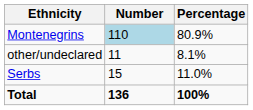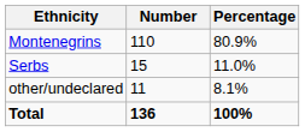Montenegrins | Number: lightblue background -> no background
rows swapped: Serbs <-> other/undeclared
